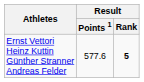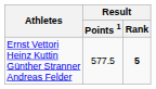Ernst Vettori Heinz Kuttin Günther Stranner Andreas Felder | Result / Points 1: 577.6 -> 577.5
